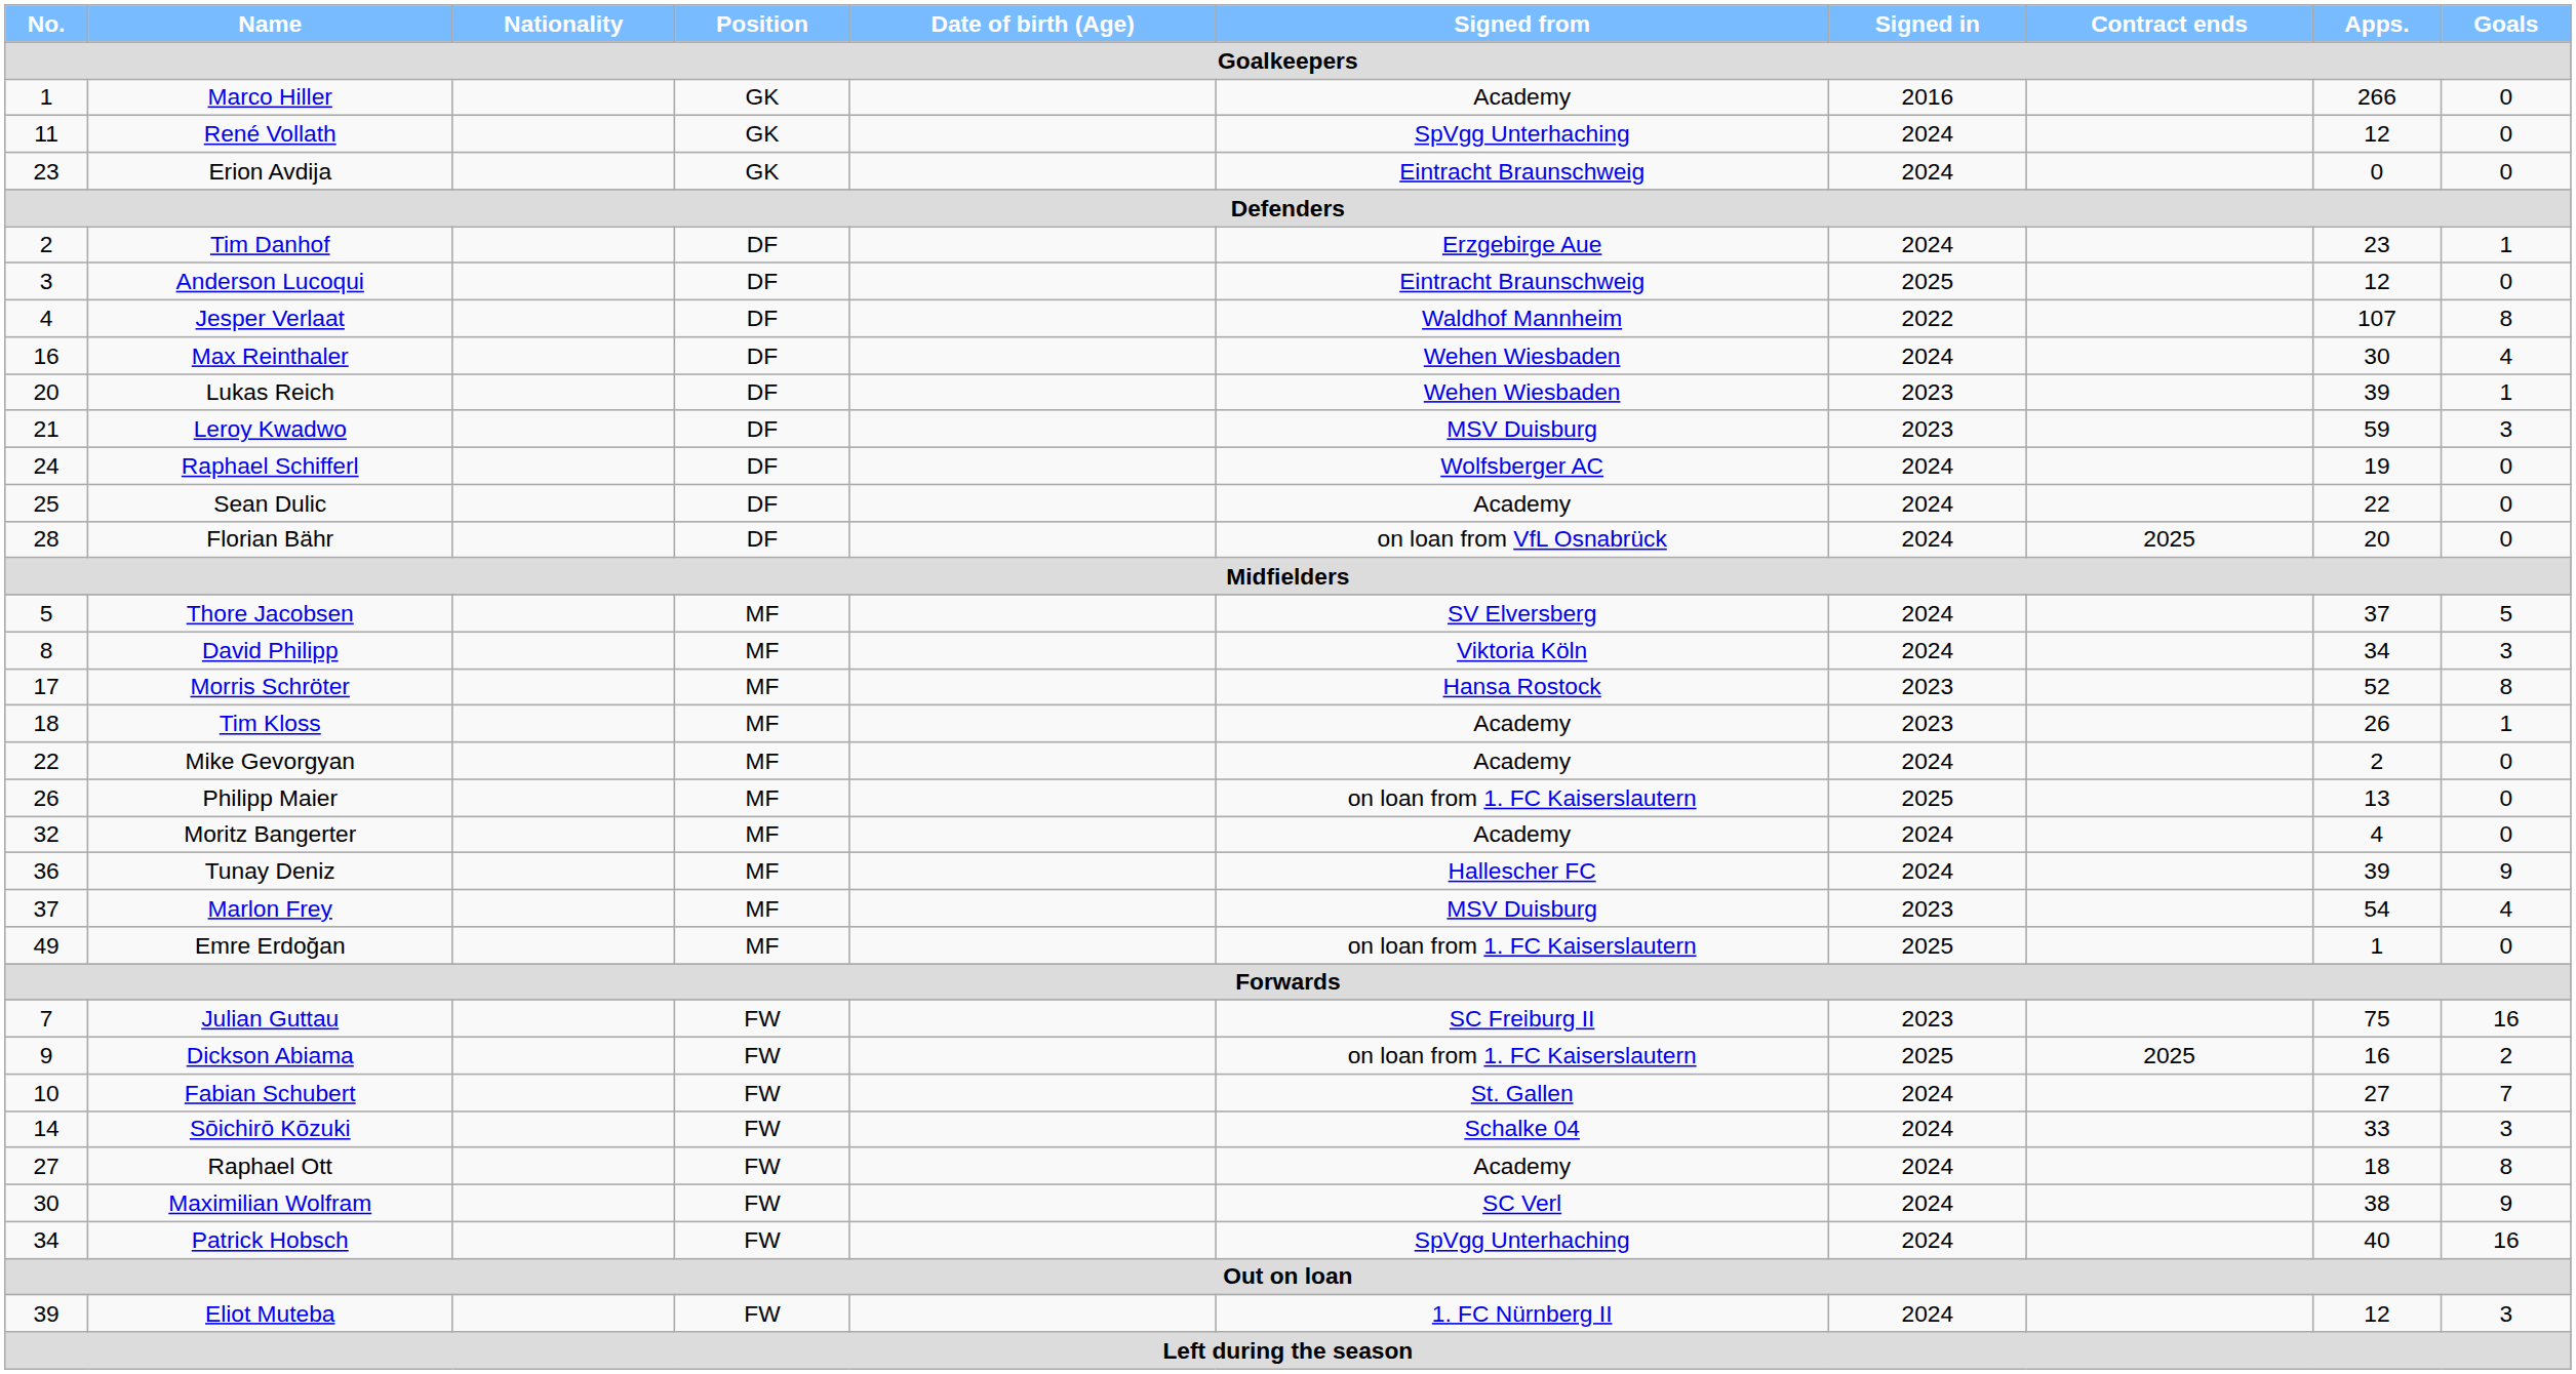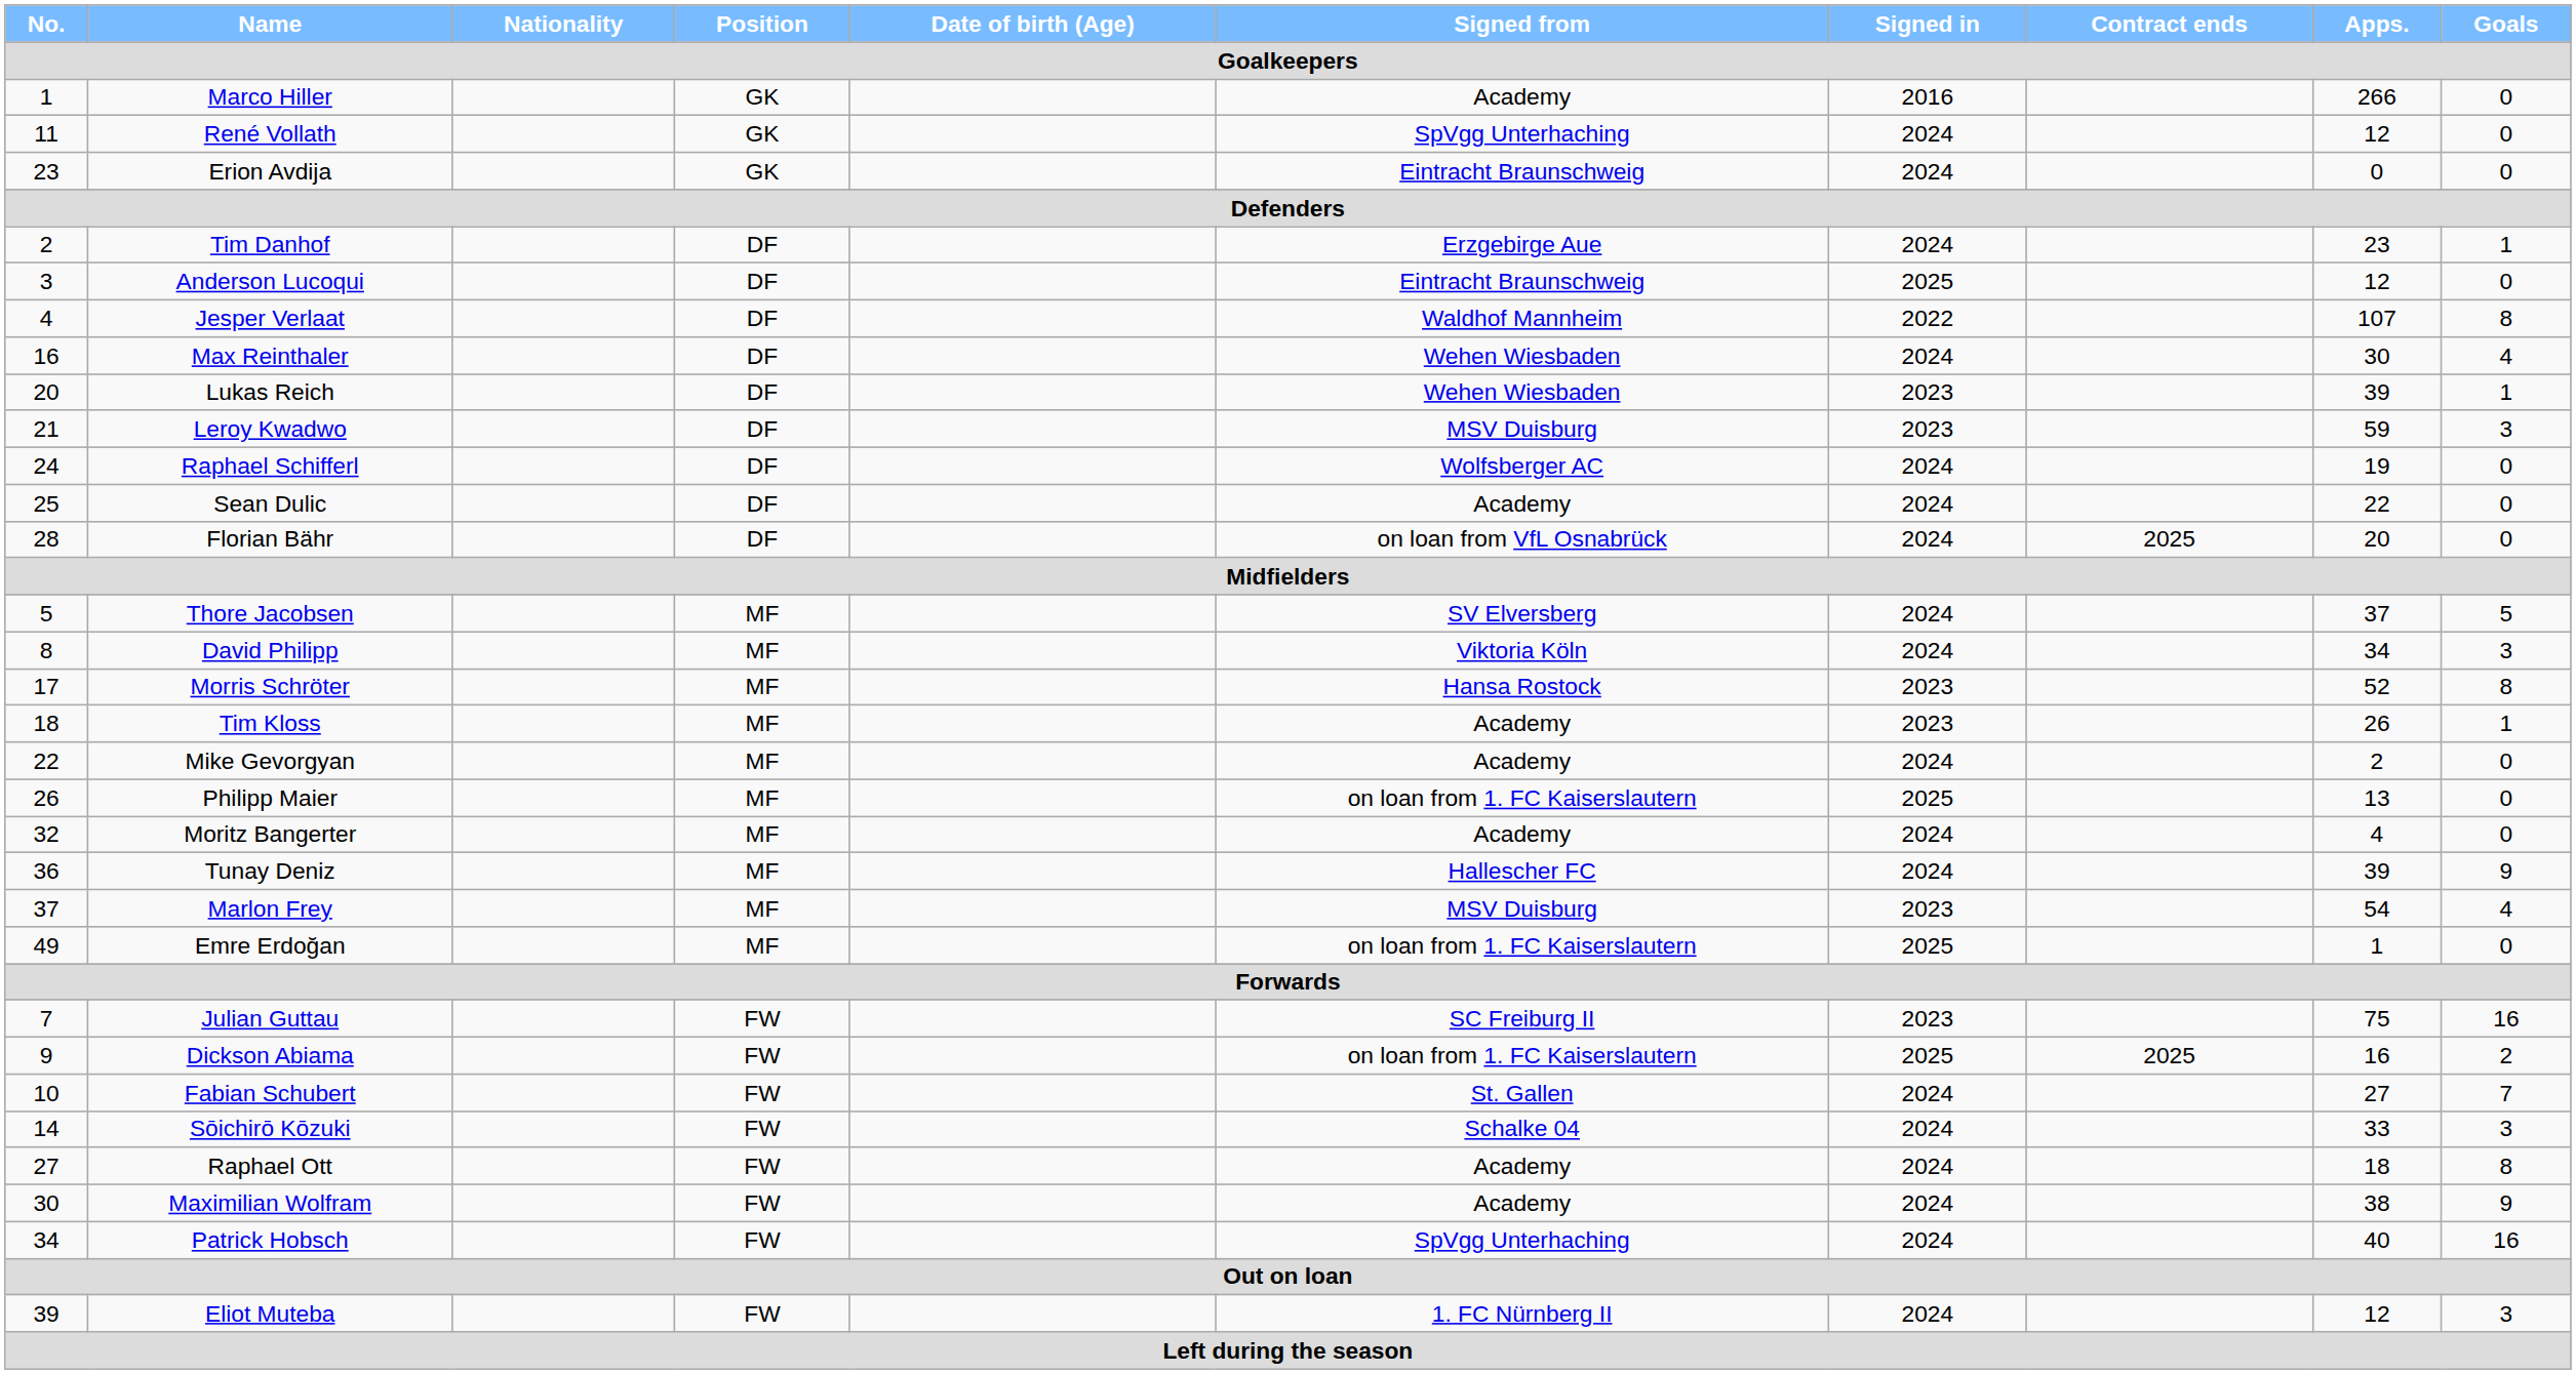Maximilian Wolfram | Signed from: SC Verl -> Academy
